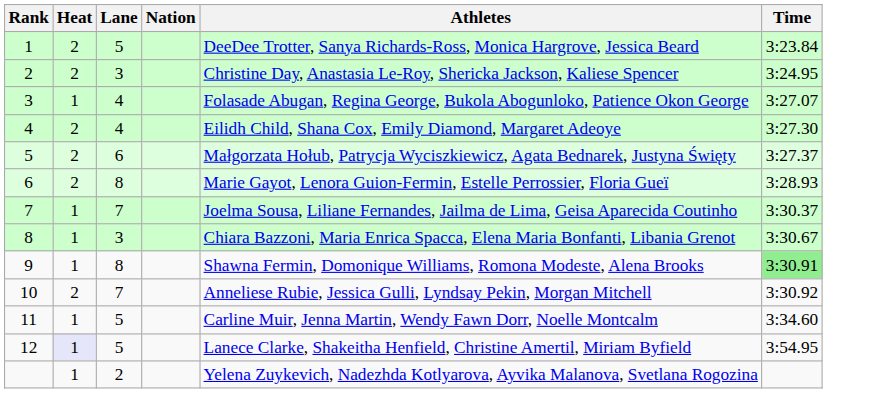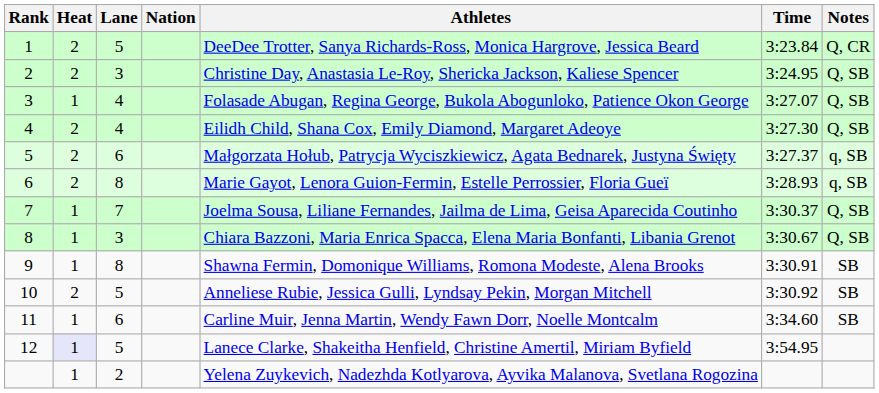+ column: Notes | Q, CR | Q, SB | Q, SB | Q, SB | q, SB | q, SB | Q, SB | Q, SB | SB | SB | SB
9 | Time: lightgreen background -> no background
10 | Lane: 7 -> 5
11 | Lane: 5 -> 6
